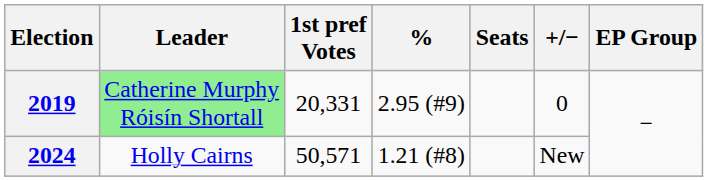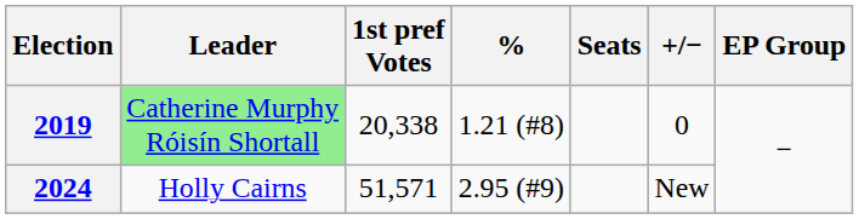2019 | 1st pref Votes: 20,331 -> 20,338
2019 | %: 2.95 (#9) -> 1.21 (#8)
2024 | 1st pref Votes: 50,571 -> 51,571
2024 | %: 1.21 (#8) -> 2.95 (#9)
